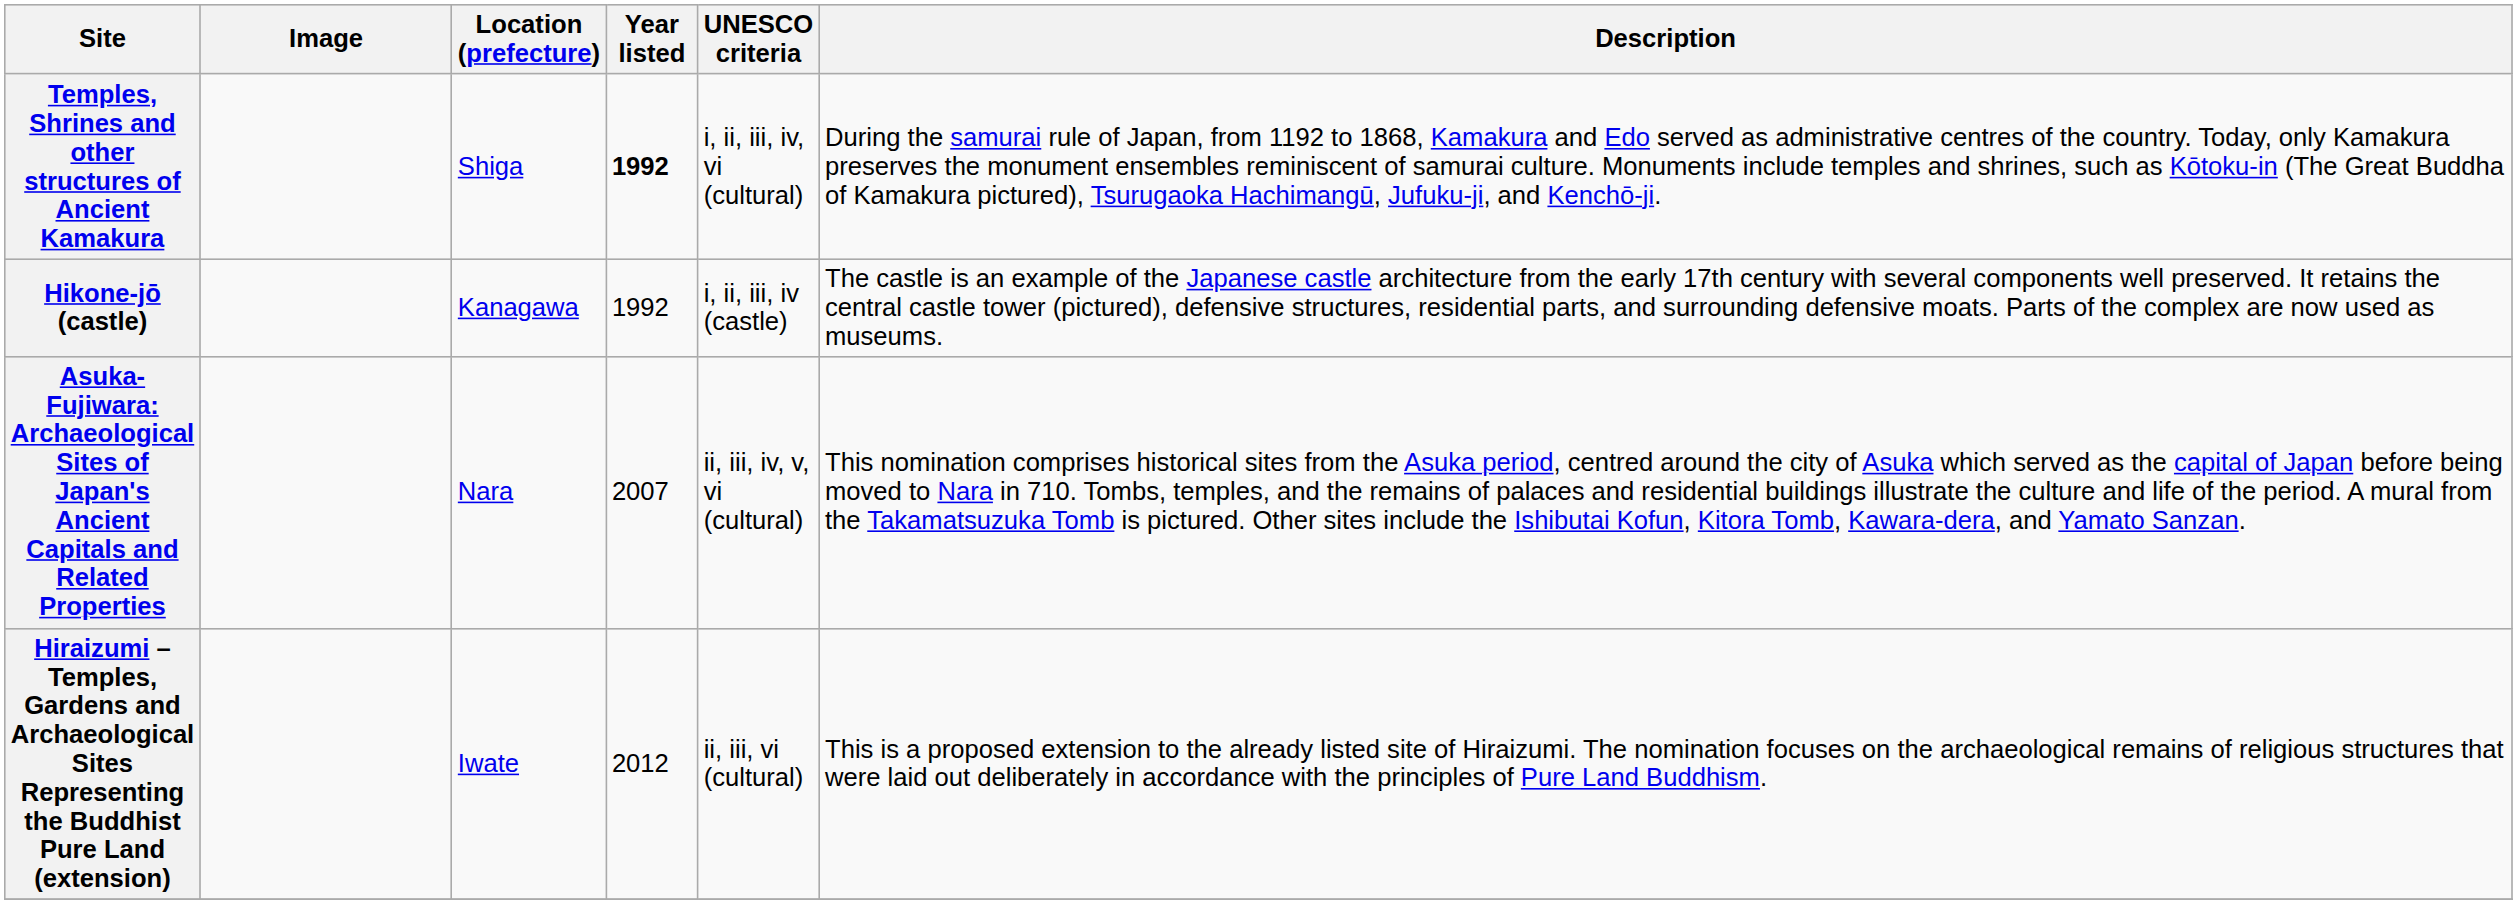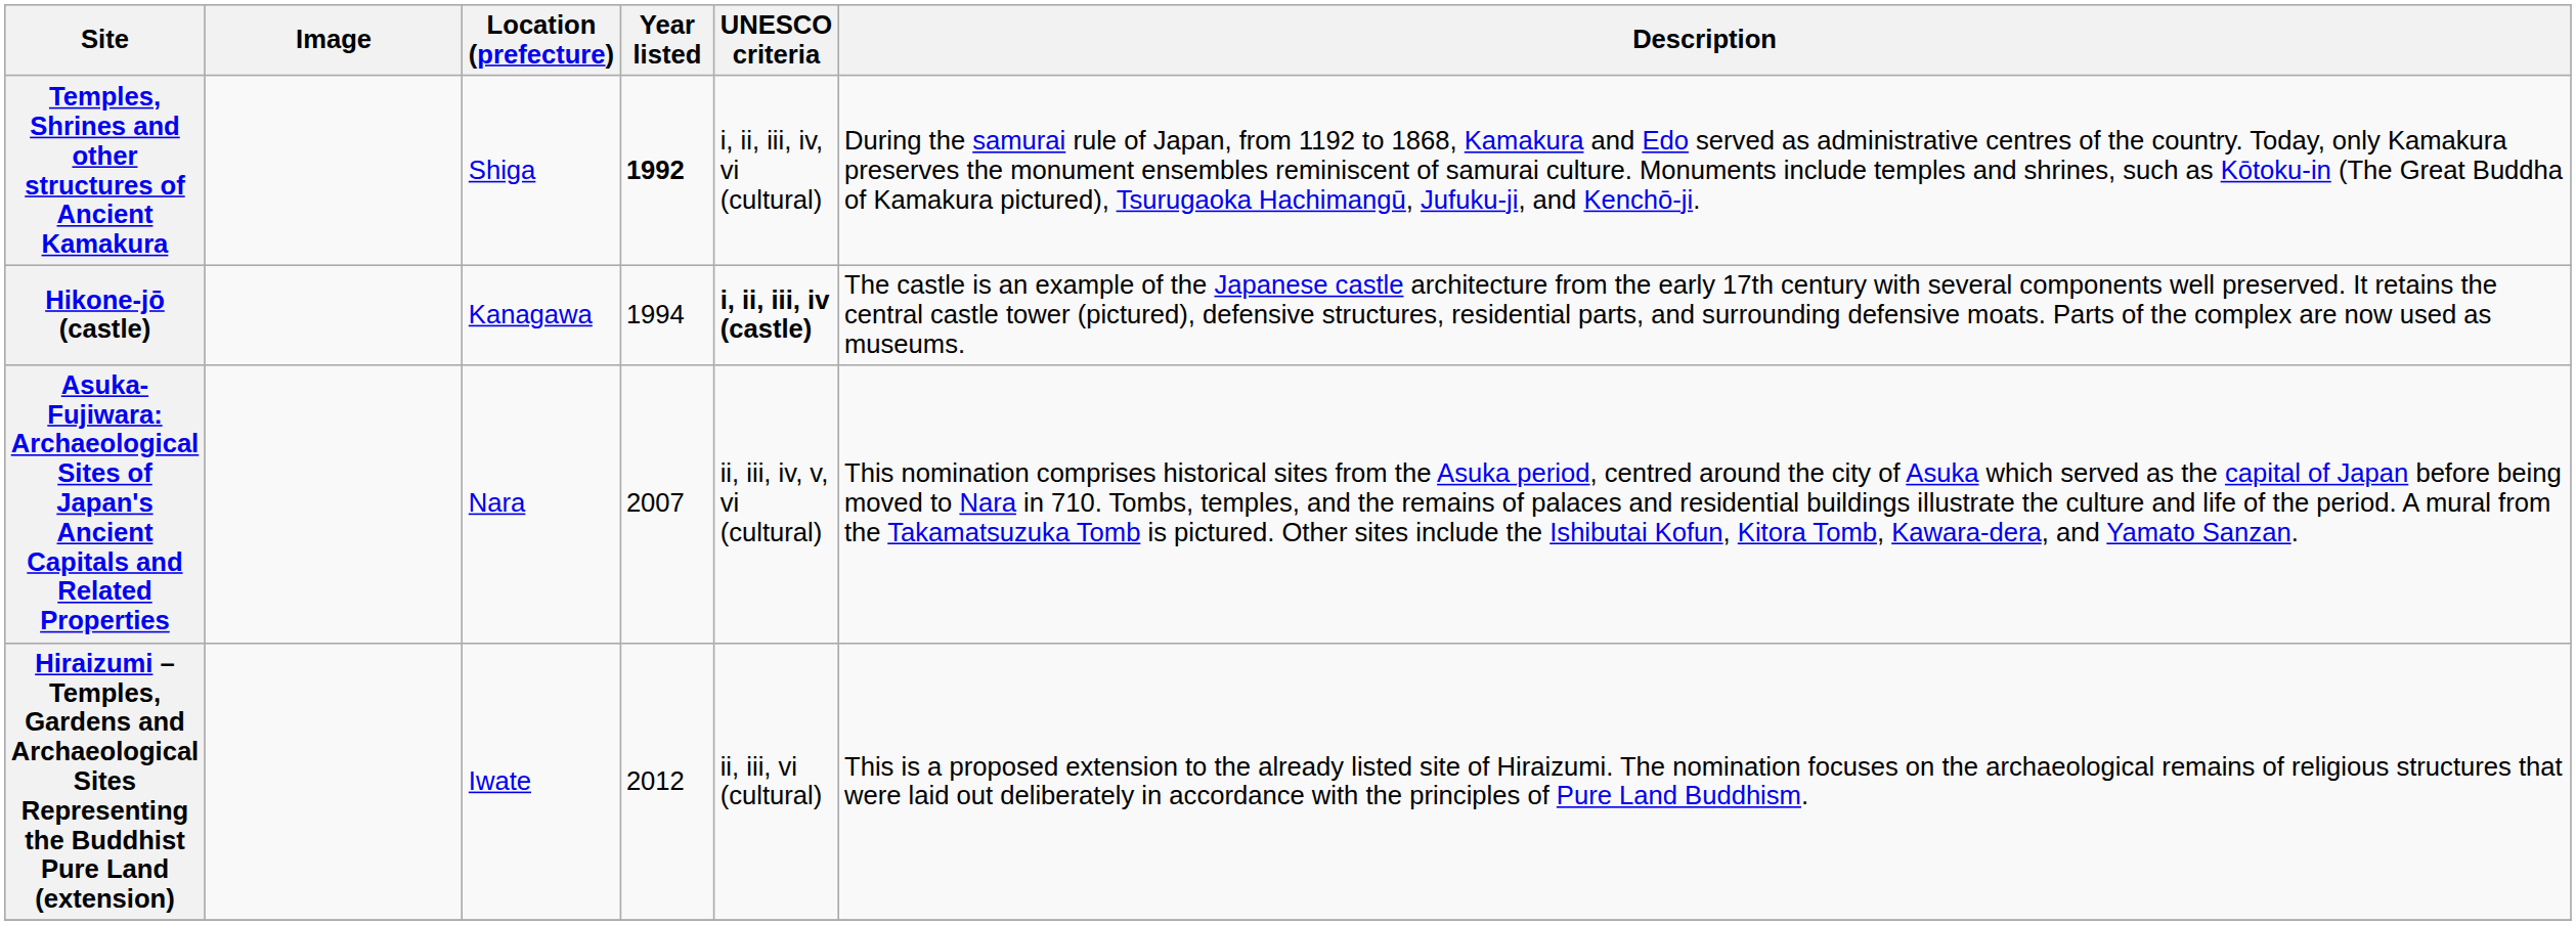Hikone-jō (castle) | Year listed: 1992 -> 1994
Hikone-jō (castle) | UNESCO criteria: normal -> bold
